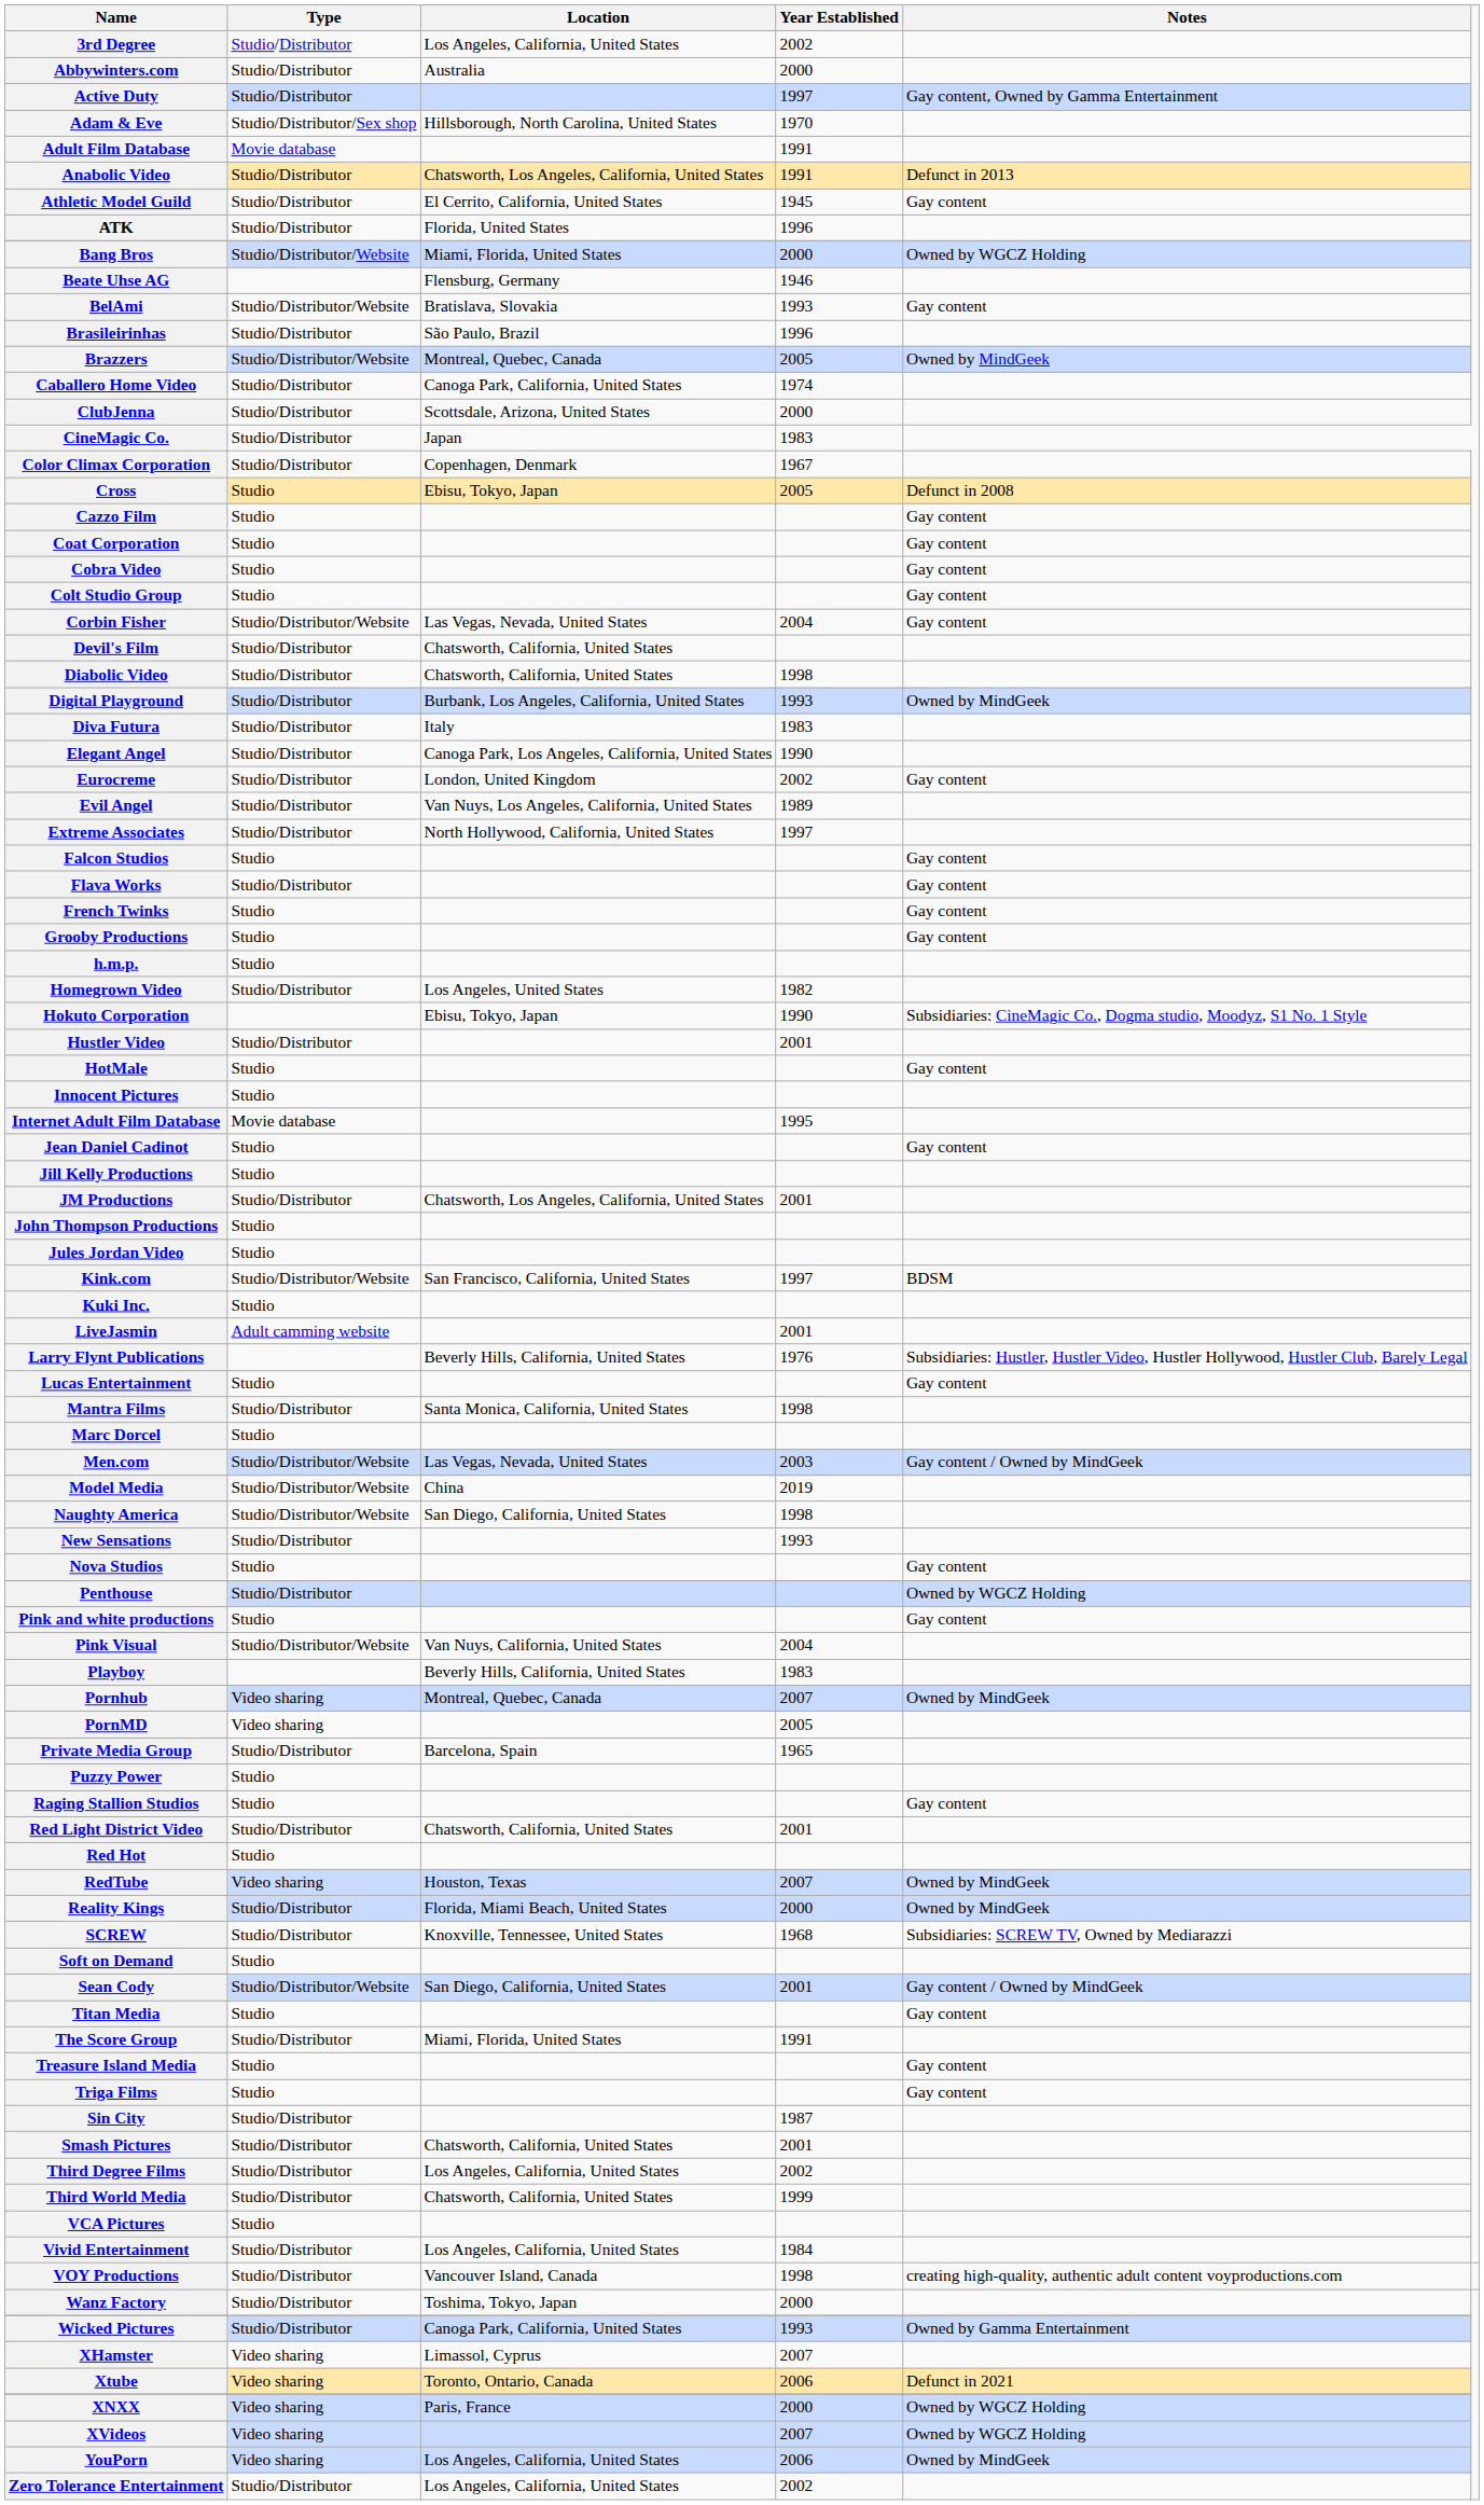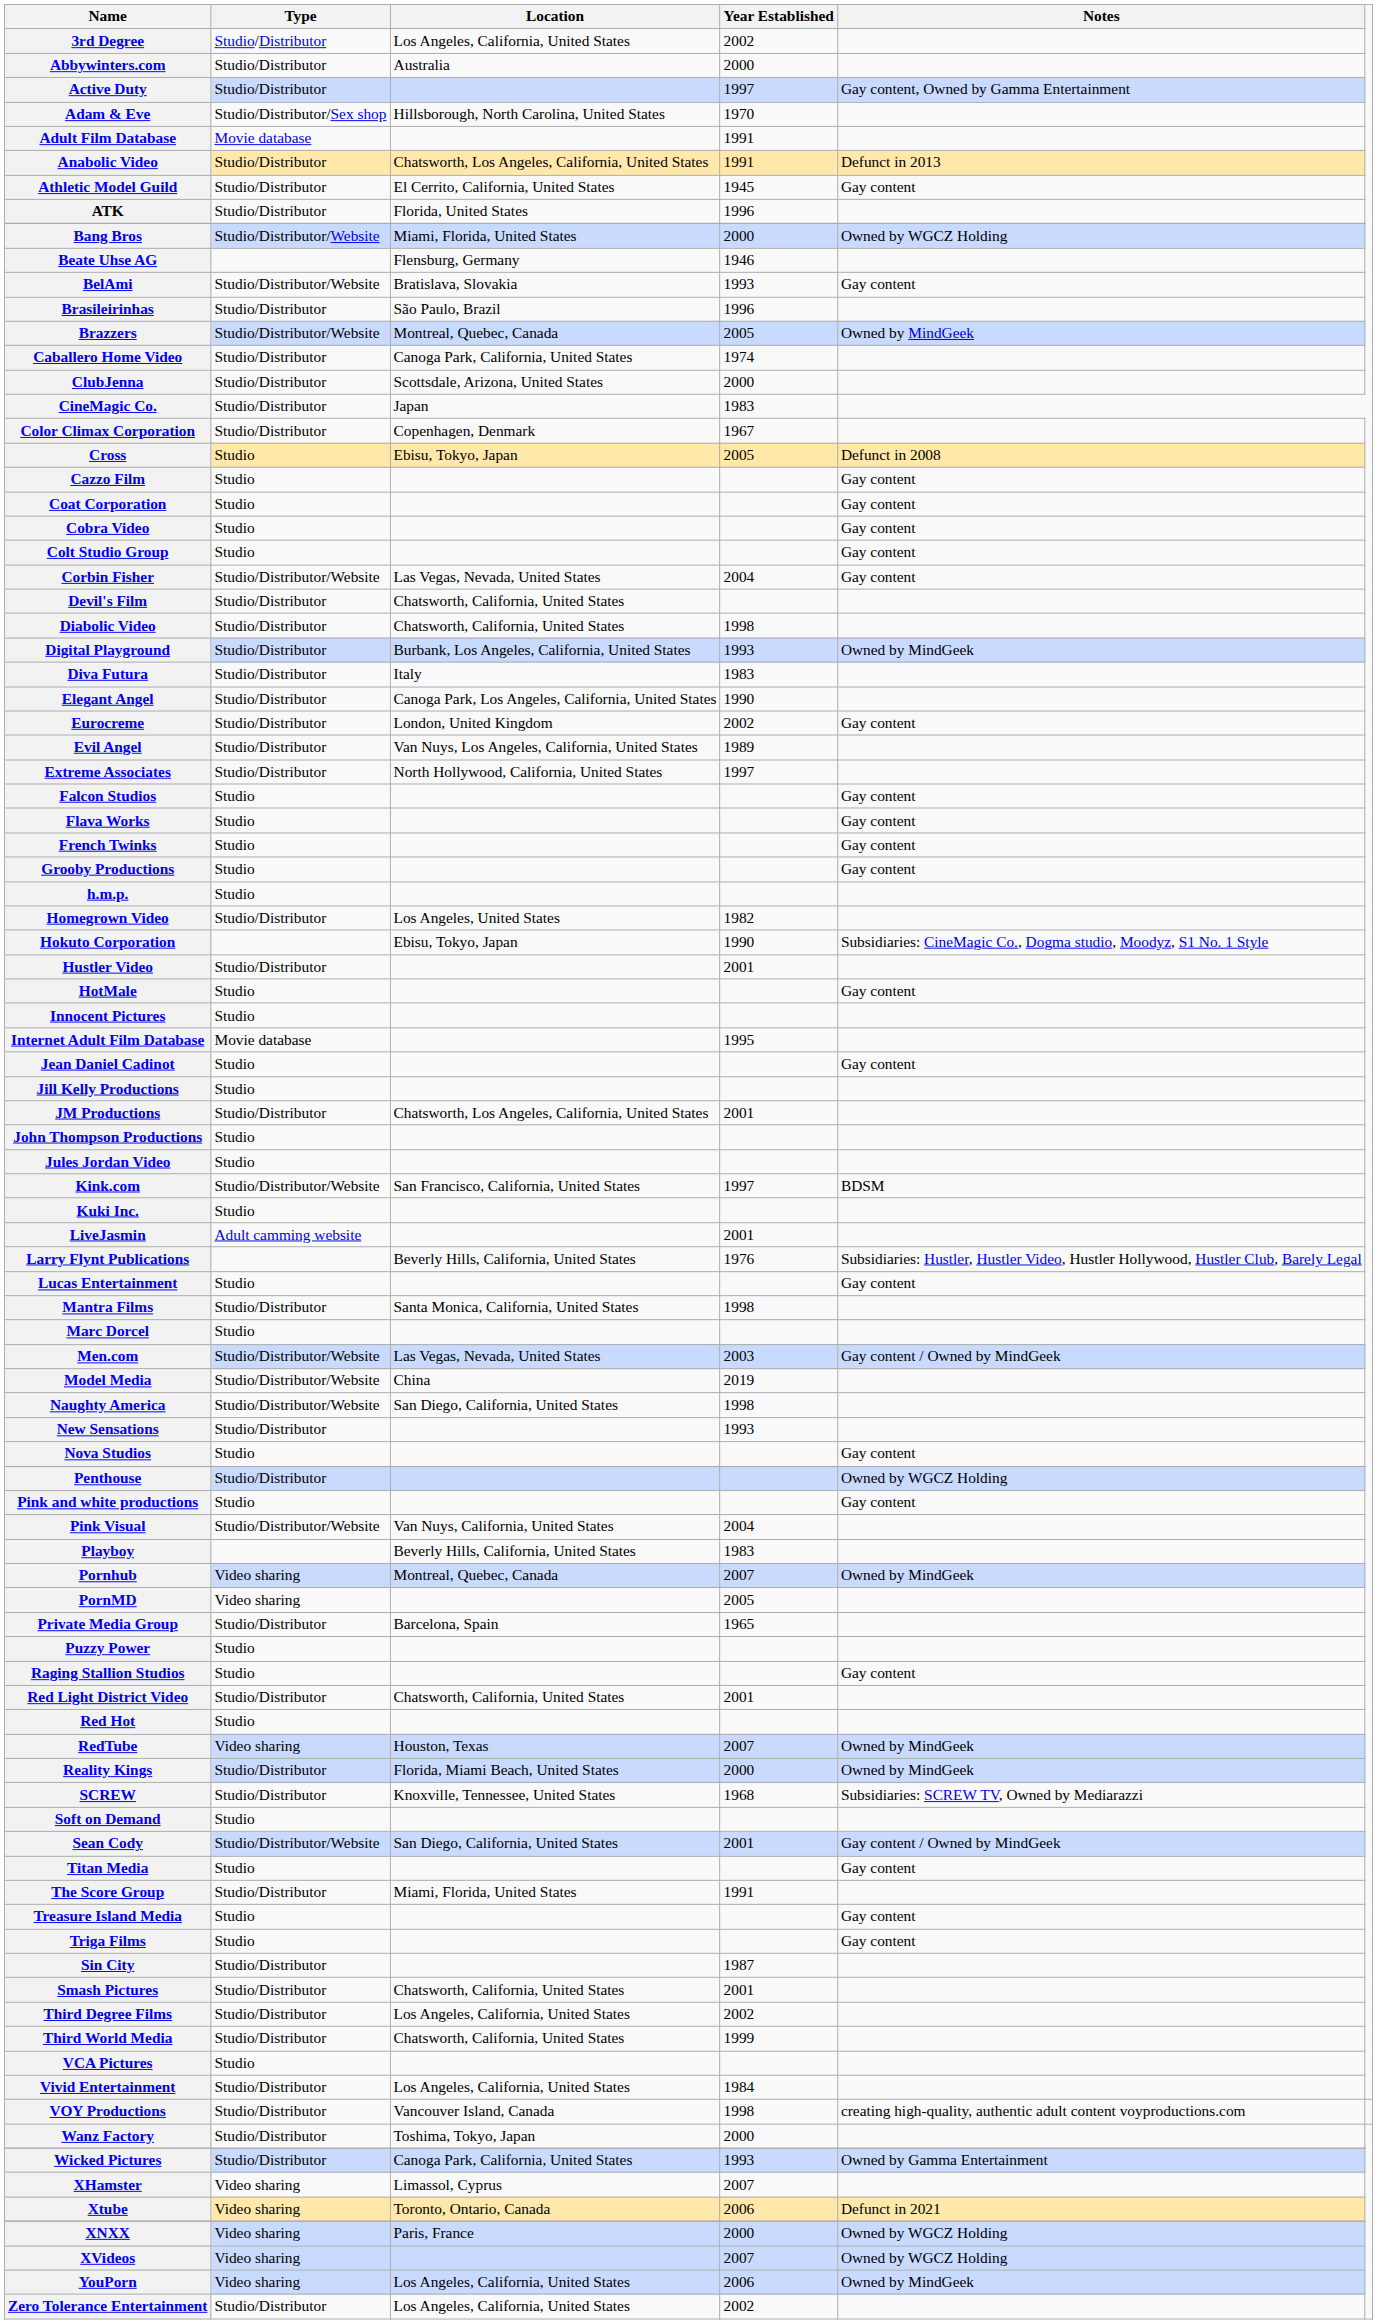Flava Works | Type: Studio/Distributor -> Studio
